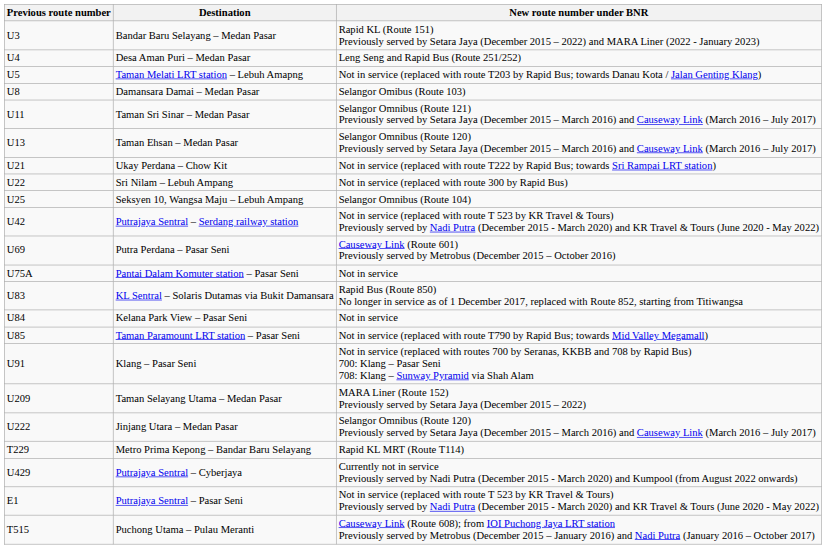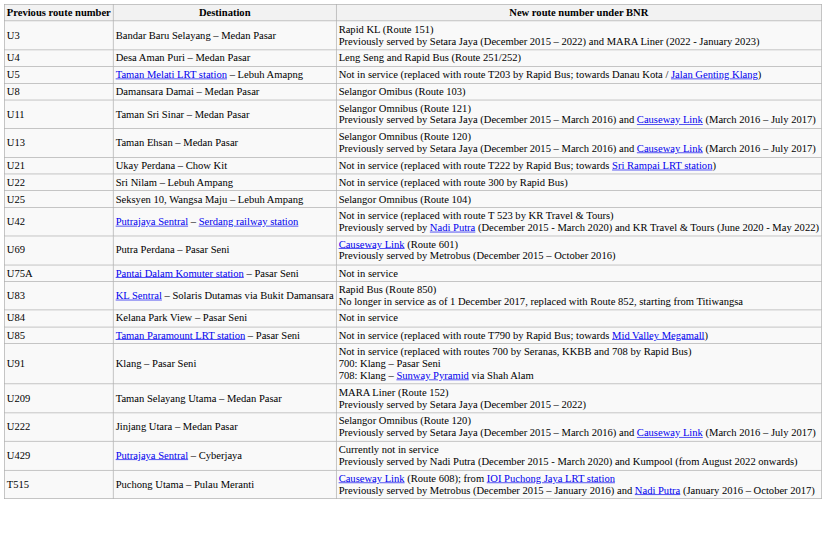- row: T229 | Metro Prima Kepong – Bandar Baru Selayang | Rapid KL MRT (Route T114)
- row: E1 | Putrajaya Sentral – Pasar Seni | Not in service (replaced with route T 523 by KR Travel & Tours) Previously served by Nadi Putra (December 2015 - March 2020) and KR Travel & Tours (June 2020 - May 2022)
